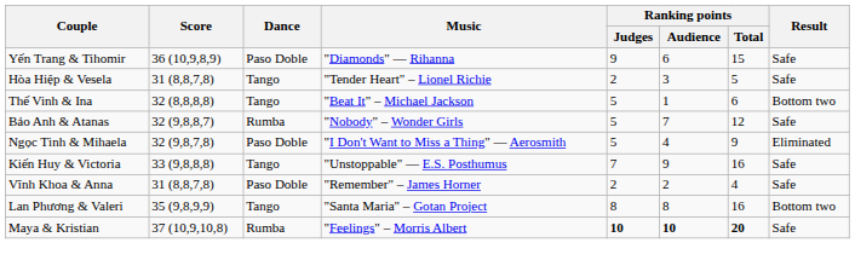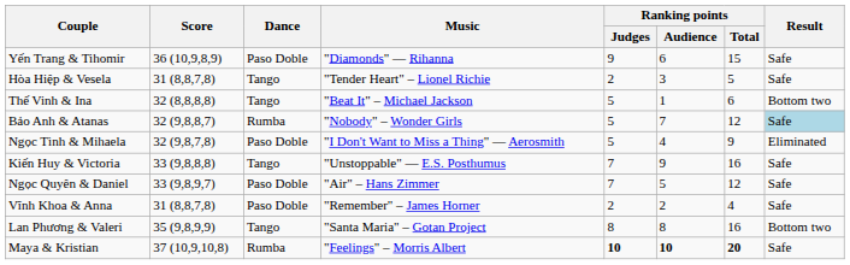Bảo Anh & Atanas | Result: no background -> lightblue background
+ row: Ngọc Quyên & Daniel | 33 (9,8,9,7) | Paso Doble | "Air" – Hans Zimmer | 7 | 5 | 12 | Safe
